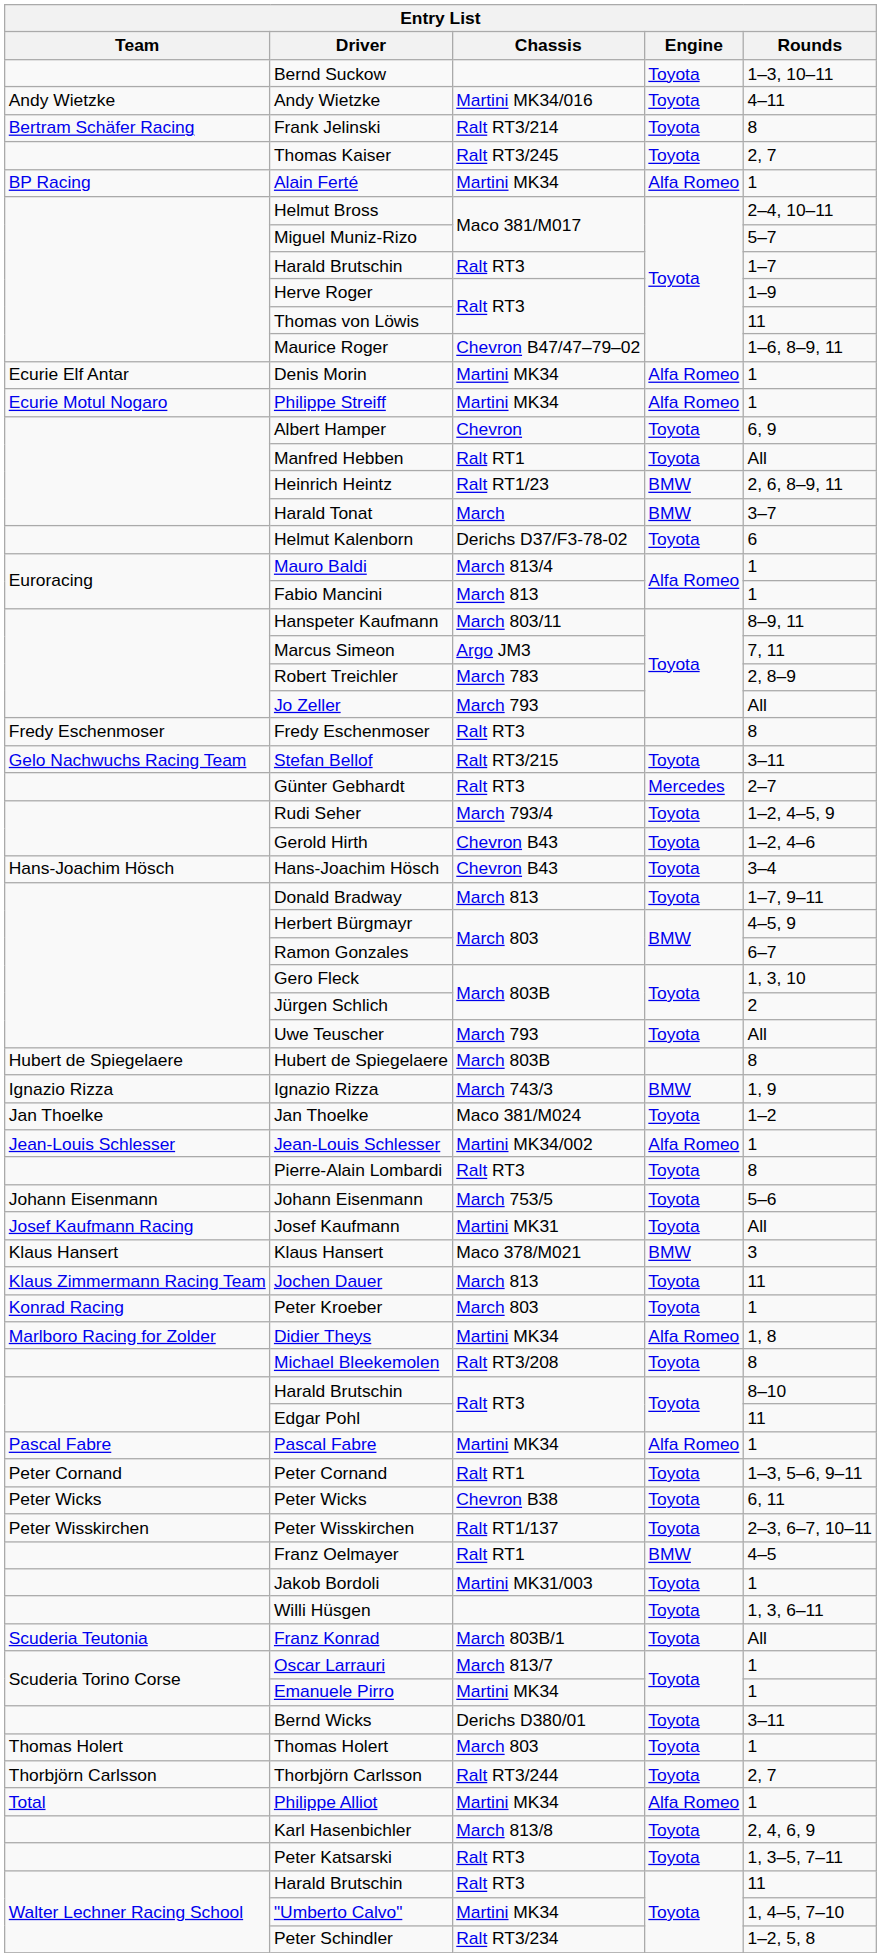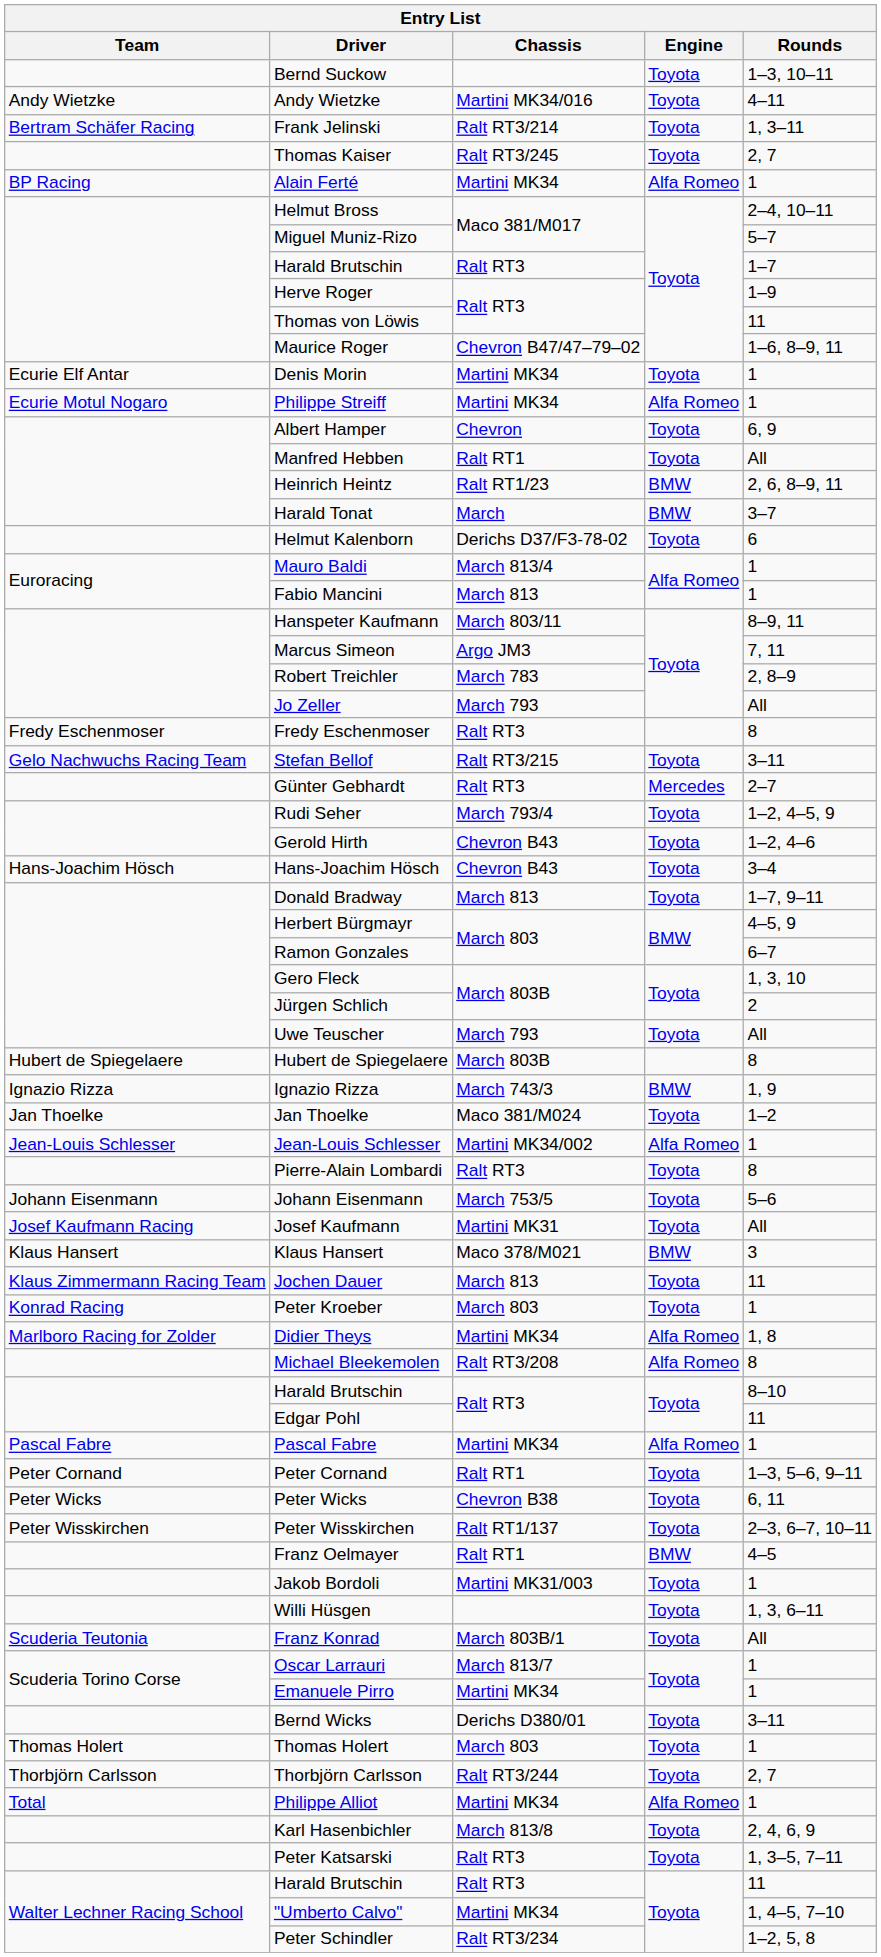Frank Jelinski | Rounds: 8 -> 1, 3–11
Denis Morin | Engine: Alfa Romeo -> Toyota
Michael Bleekemolen | Engine: Toyota -> Alfa Romeo
